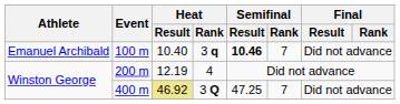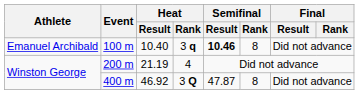100 m | Semifinal / Rank: 7 -> 8
200 m | Heat / Result: 12.19 -> 21.19
400 m | Heat / Result: khaki background -> no background
400 m | Semifinal / Result: 47.25 -> 47.87
400 m | Semifinal / Rank: 7 -> 8
